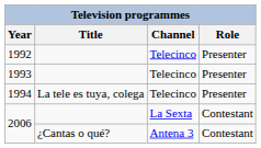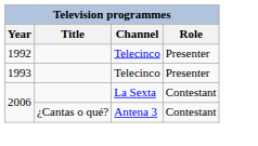- row: 1994 | La tele es tuya, colega | Telecinco | Presenter
